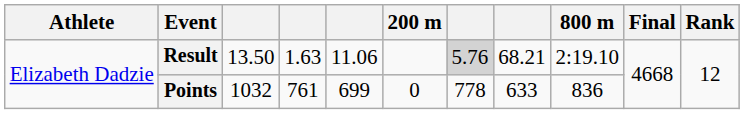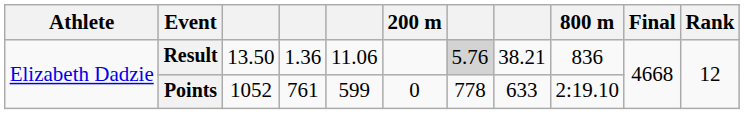Result | column 4: 1.63 -> 1.36
Result | column 8: 68.21 -> 38.21
Result | 800 m: 2:19.10 -> 836
Points | column 3: 1032 -> 1052
Points | column 5: 699 -> 599
Points | 800 m: 836 -> 2:19.10
